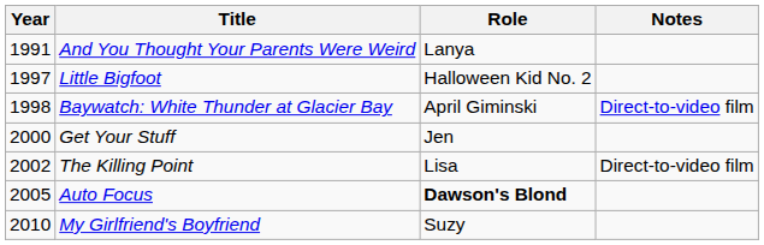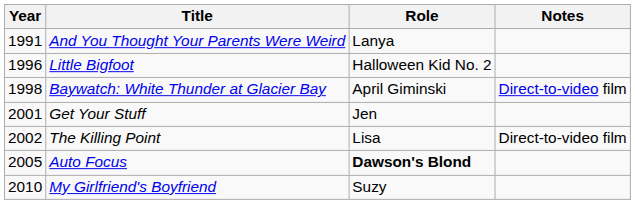Little Bigfoot | Year: 1997 -> 1996
Get Your Stuff | Year: 2000 -> 2001
